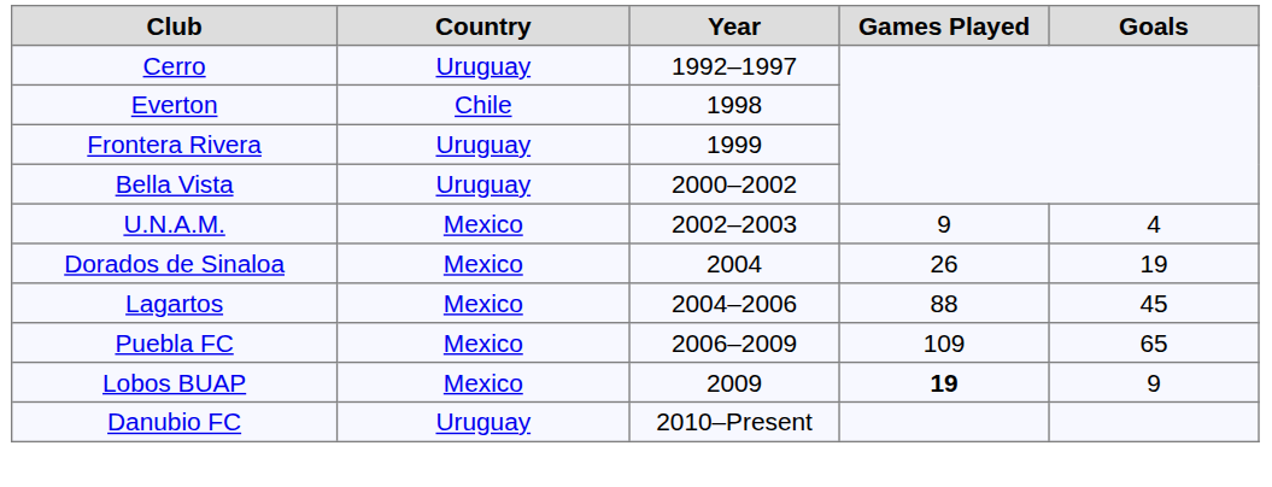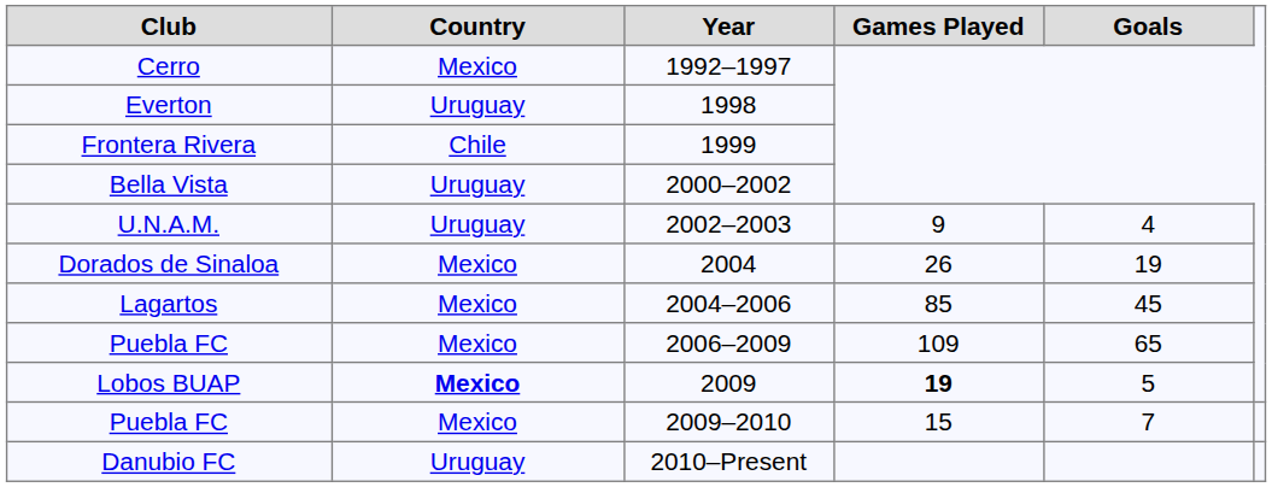Cerro | Country: Uruguay -> Mexico
Everton | Country: Chile -> Uruguay
Frontera Rivera | Country: Uruguay -> Chile
U.N.A.M. | Country: Mexico -> Uruguay
Lagartos | Games Played: 88 -> 85
Lobos BUAP | Country: normal -> bold
Lobos BUAP | Goals: 9 -> 5
+ row: Puebla FC | Mexico | 2009–2010 | 15 | 7
